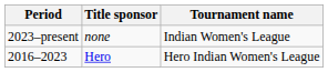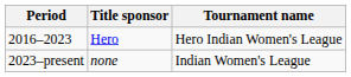rows swapped: 2016–2023 <-> 2023–present
